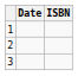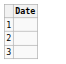- column: ISBN
